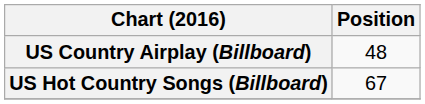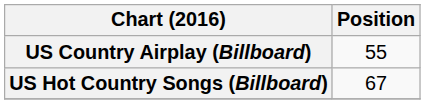US Country Airplay (Billboard) | Position: 48 -> 55
